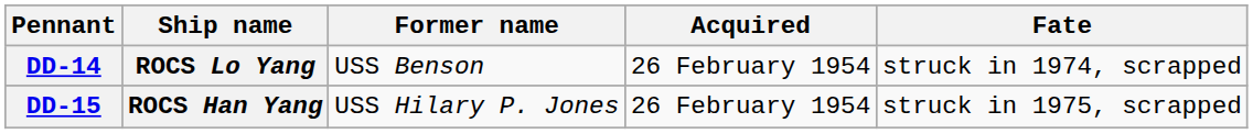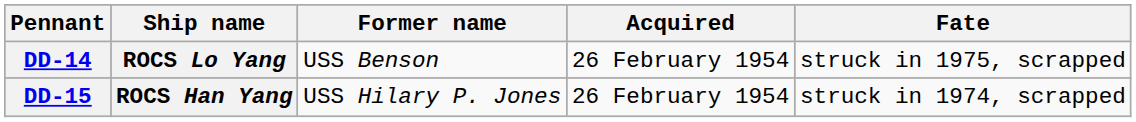DD-14 | Fate: struck in 1974, scrapped -> struck in 1975, scrapped
DD-15 | Fate: struck in 1975, scrapped -> struck in 1974, scrapped
